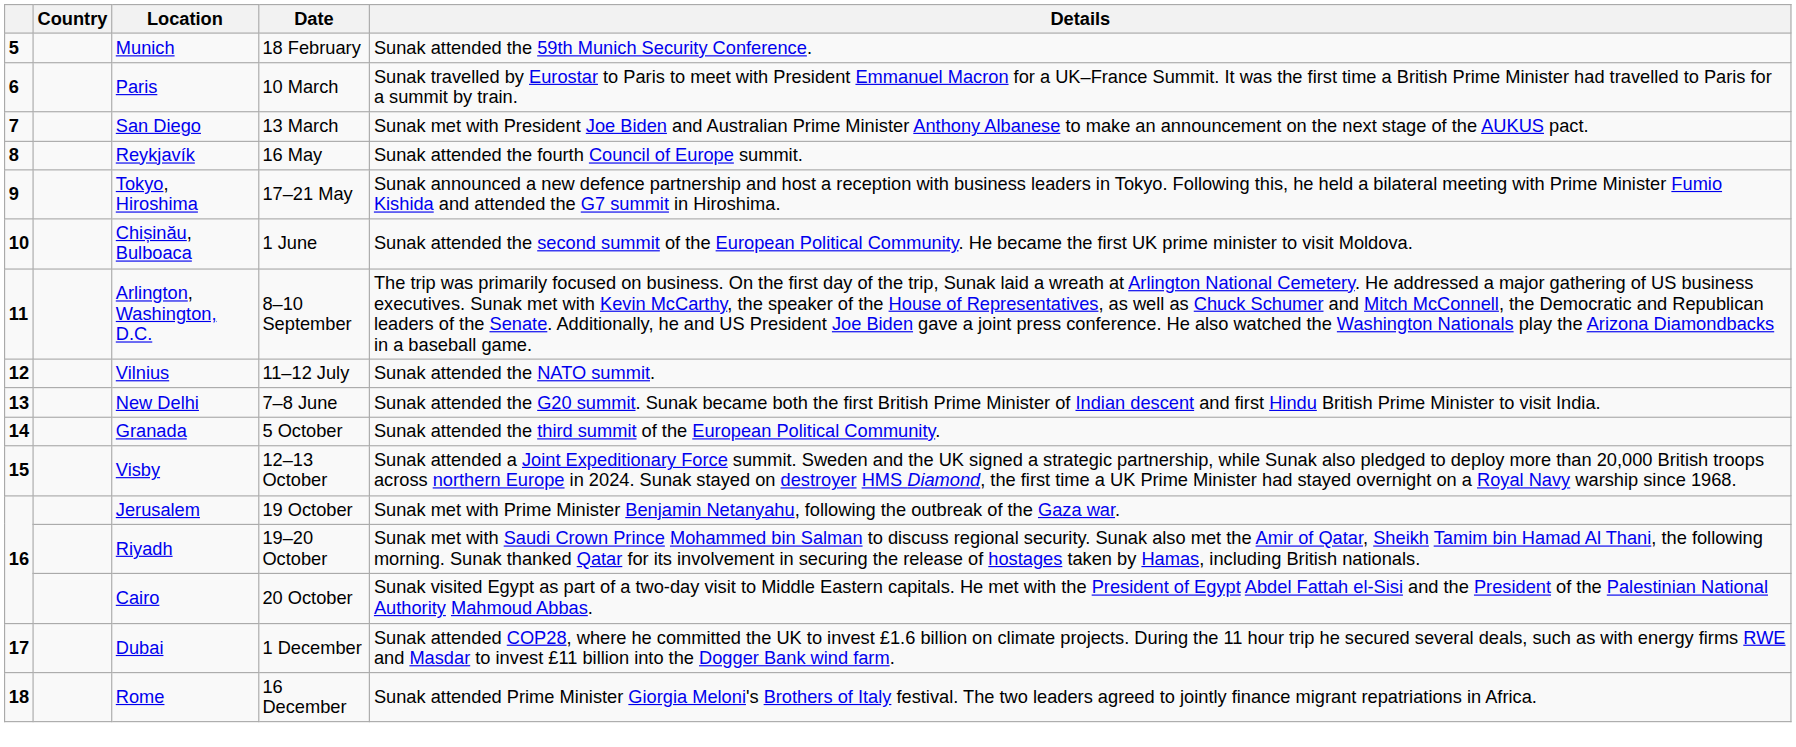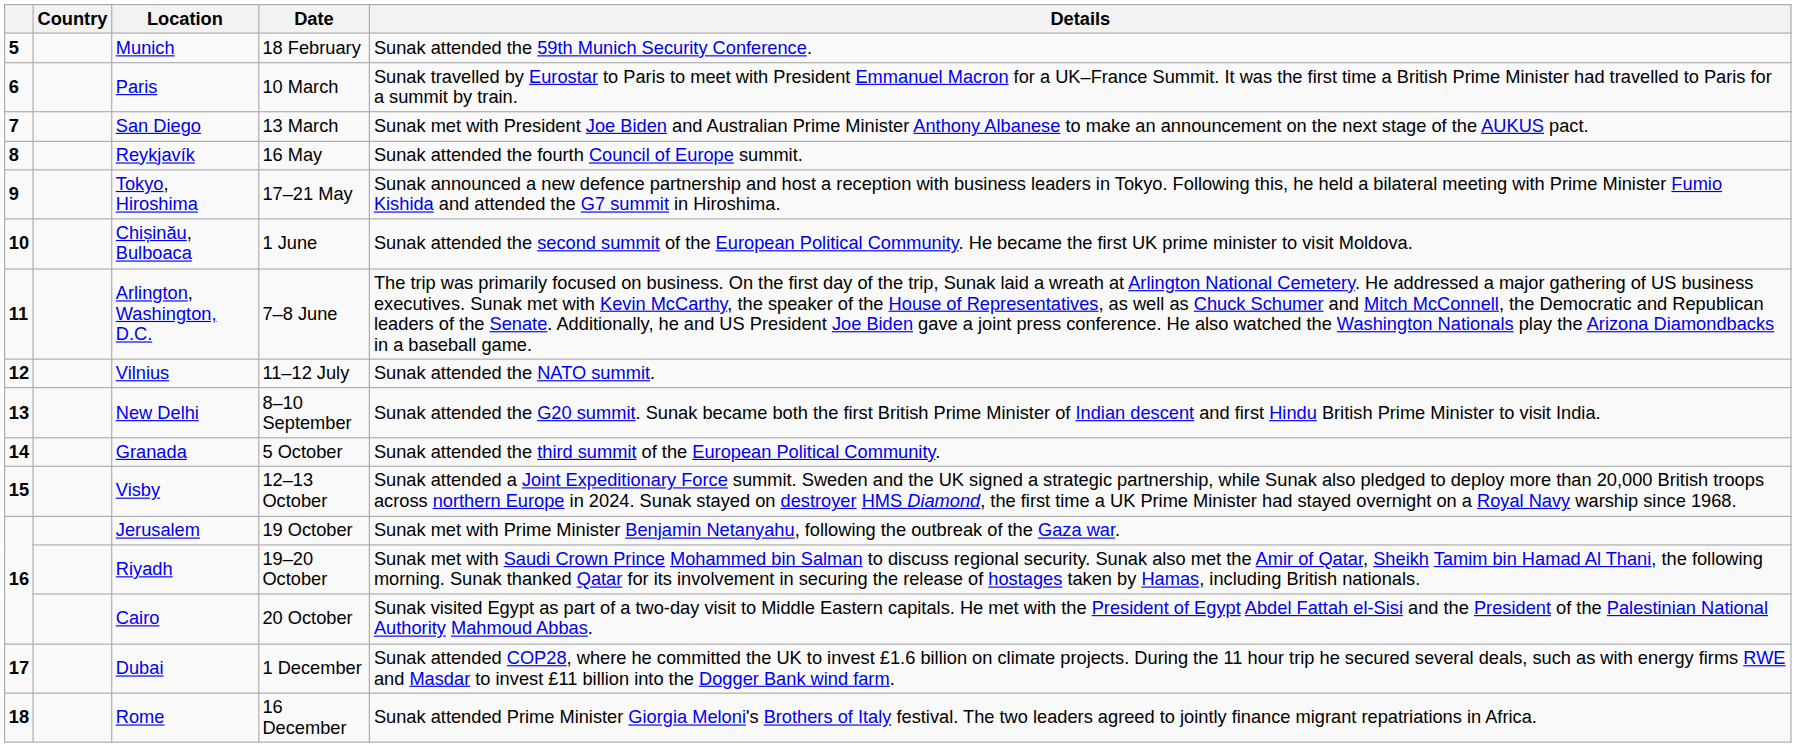Arlington, Washington, D.C. | Date: 8–10 September -> 7–8 June
New Delhi | Date: 7–8 June -> 8–10 September
